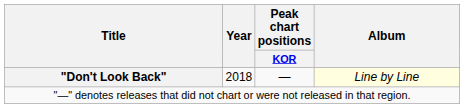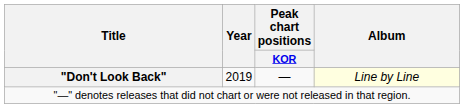"Don't Look Back" | Year: 2018 -> 2019
